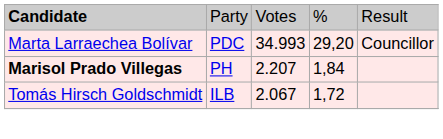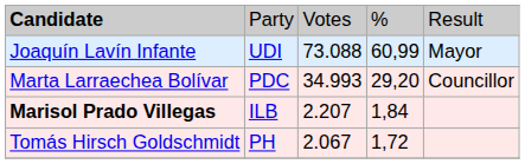+ row: Joaquín Lavín Infante | UDI | 73.088 | 60,99 | Mayor
Marisol Prado Villegas | column 2: PH -> ILB
Tomás Hirsch Goldschmidt | column 2: ILB -> PH
